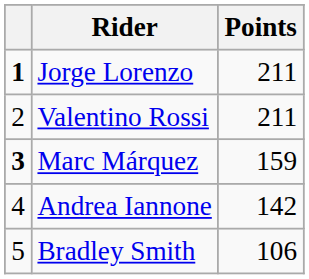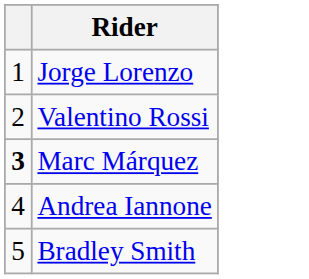- column: Points | 211 | 211 | 159 | 142 | 106
Jorge Lorenzo | column 1: bold -> normal
